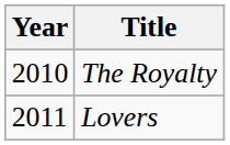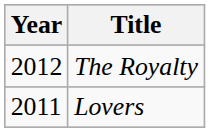The Royalty | Year: 2010 -> 2012
